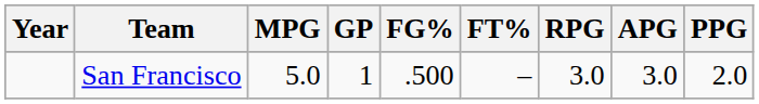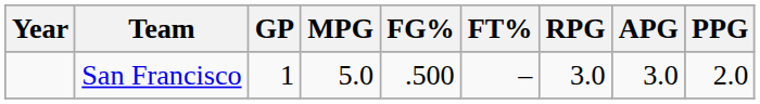columns swapped: GP <-> MPG
